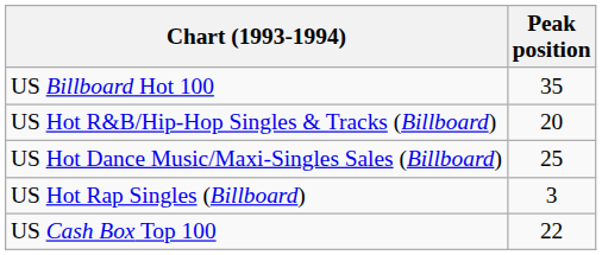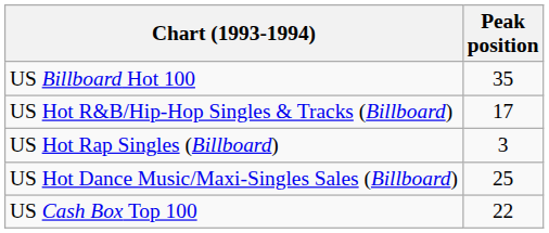US Hot R&B/Hip-Hop Singles & Tracks (Billboard) | Peak position: 20 -> 17
rows swapped: US Hot Rap Singles (Billboard) <-> US Hot Dance Music/Maxi-Singles Sales (Billboard)
